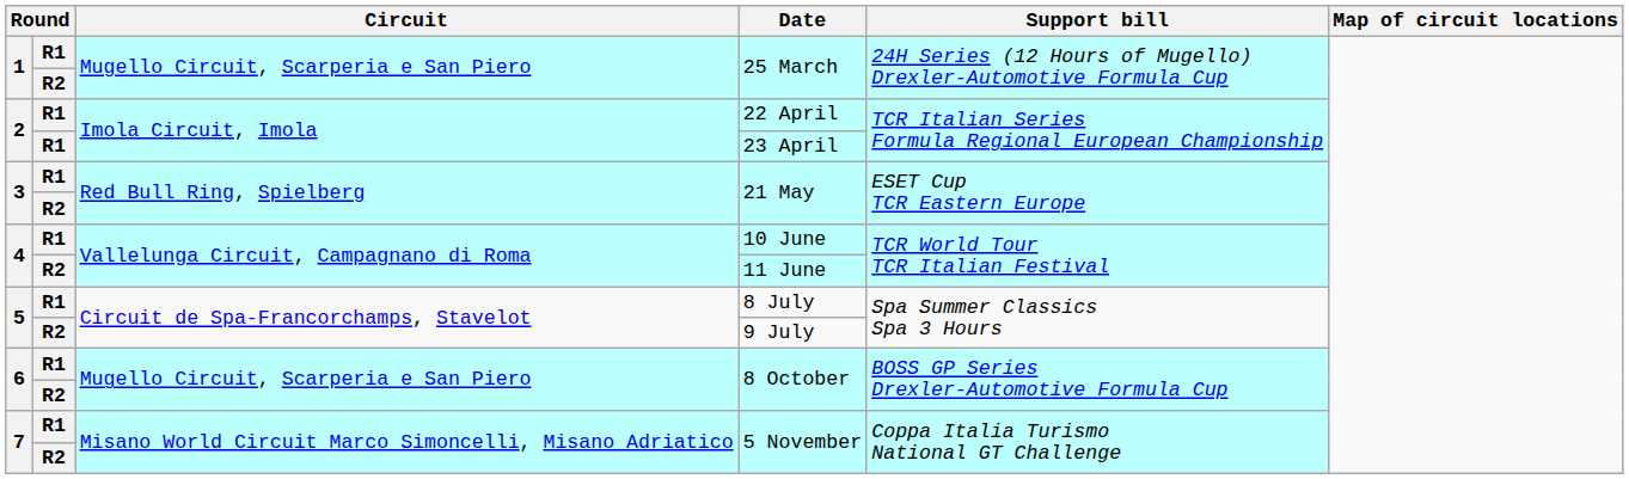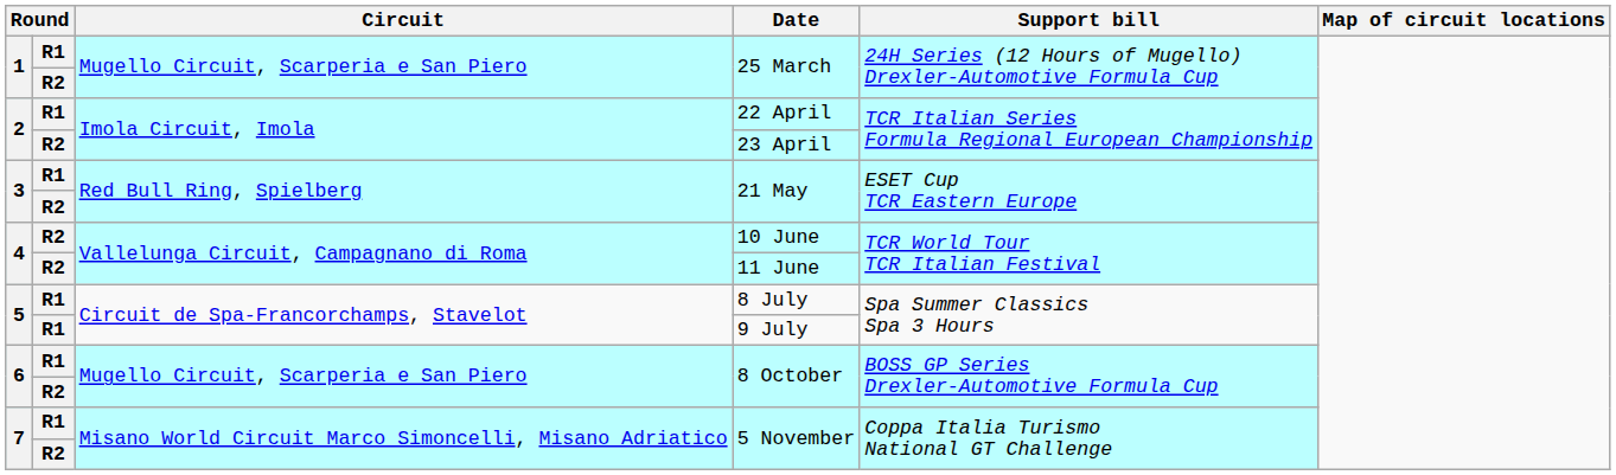23 April | column 2: R1 -> R2
10 June | column 2: R1 -> R2
9 July | column 2: R2 -> R1
